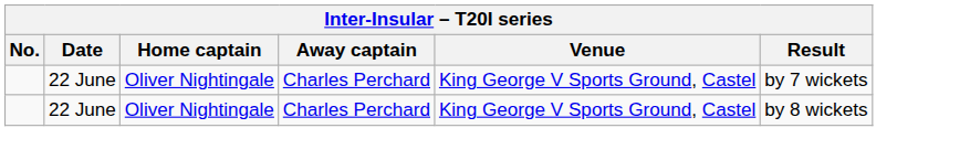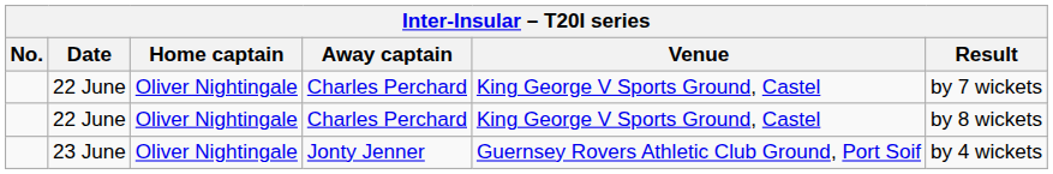+ row: 23 June | Oliver Nightingale | Jonty Jenner | Guernsey Rovers Athletic Club Ground, Port Soif | by 4 wickets
